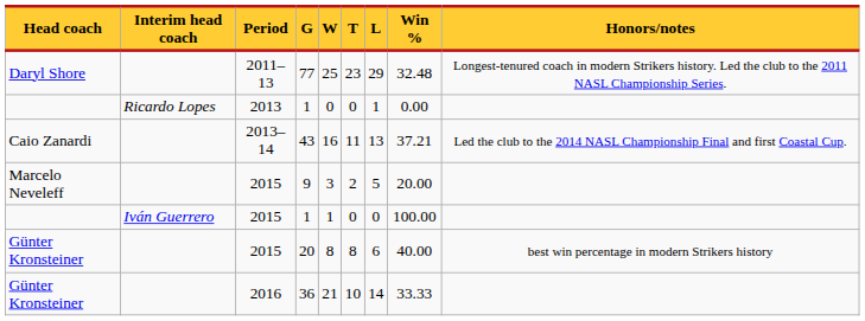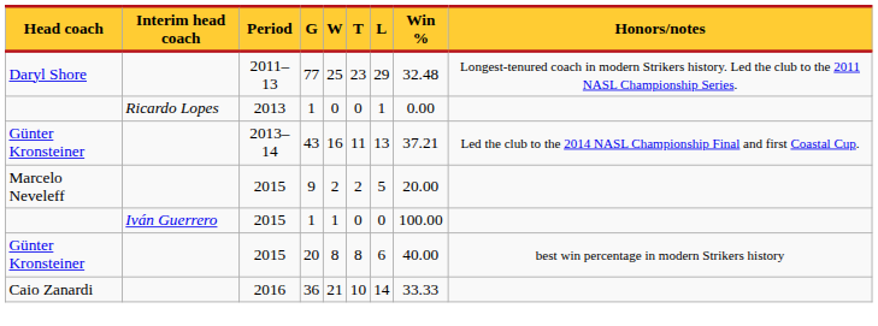43 | Head coach: Caio Zanardi -> Günter Kronsteiner
9 | W: 3 -> 2
36 | Head coach: Günter Kronsteiner -> Caio Zanardi
